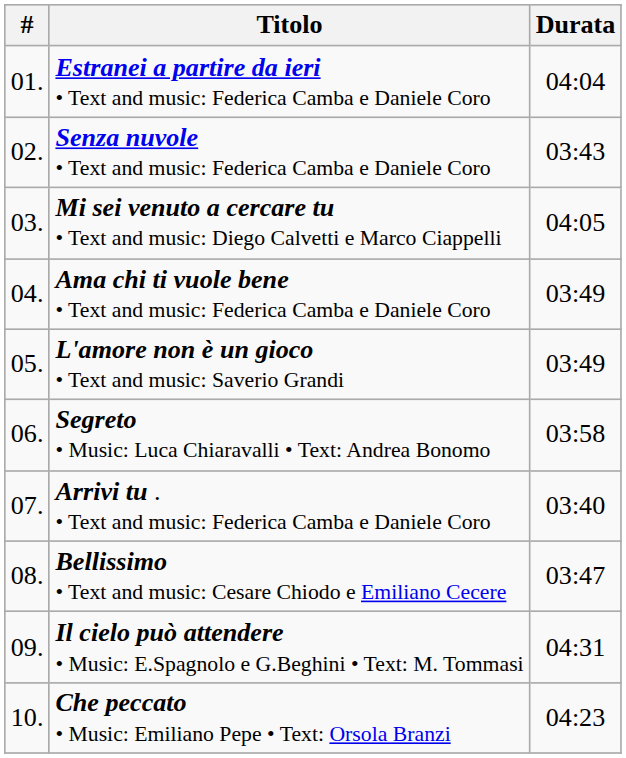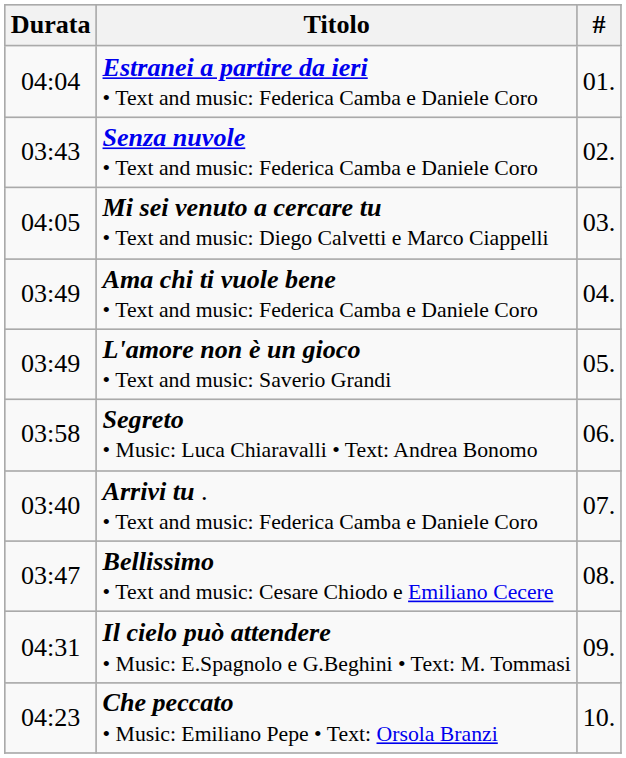columns swapped: # <-> Durata
